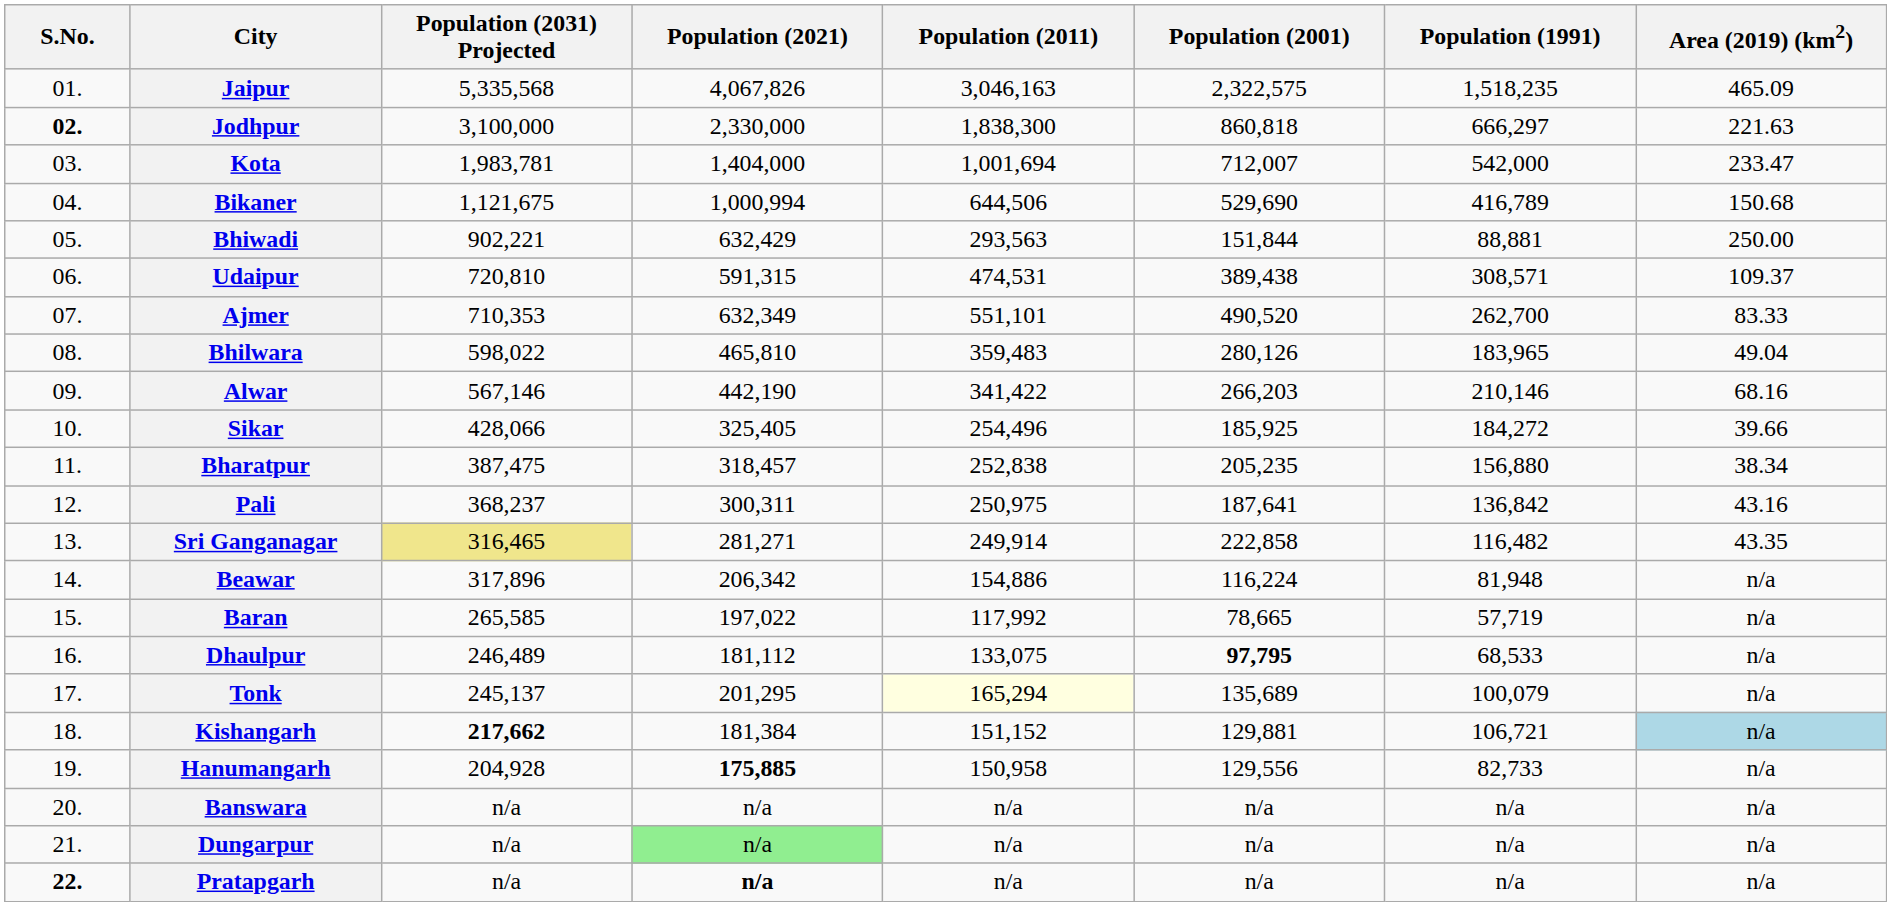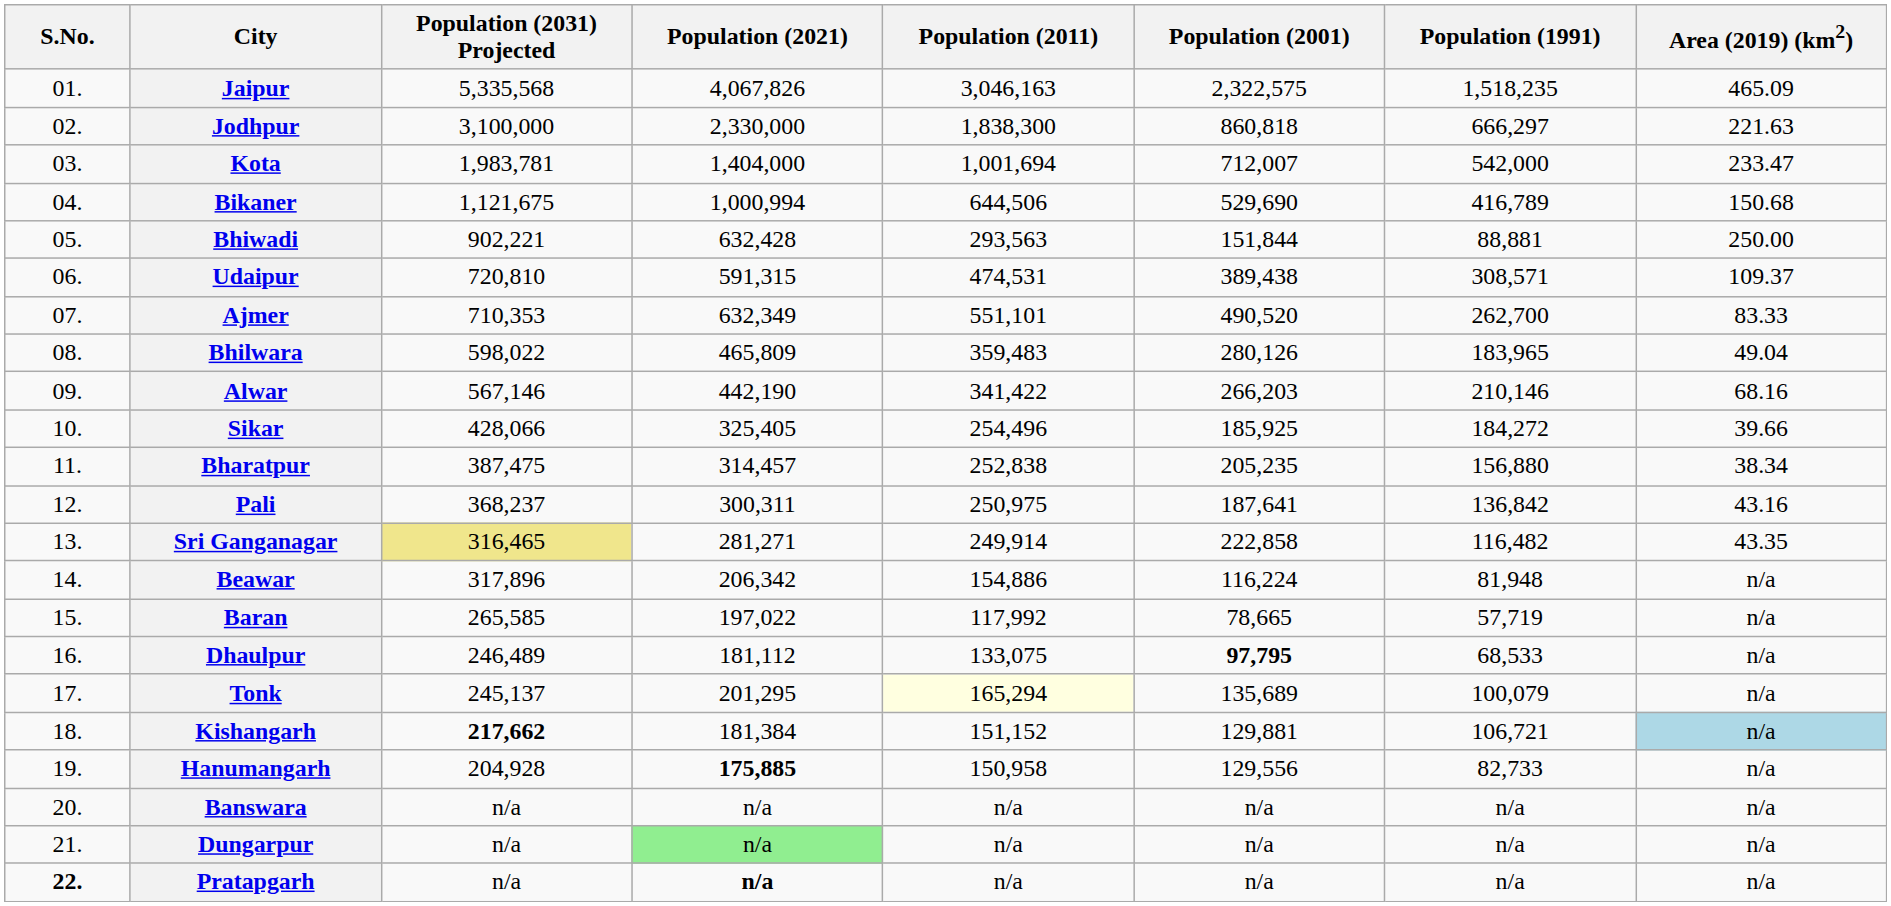Jodhpur | S.No.: bold -> normal
Bhiwadi | Population (2021): 632,429 -> 632,428
Bhilwara | Population (2021): 465,810 -> 465,809
Bharatpur | Population (2021): 318,457 -> 314,457
